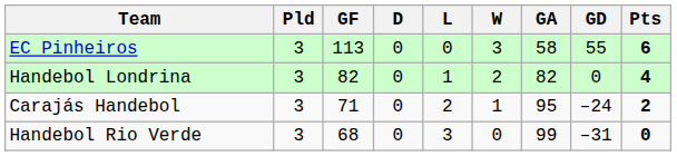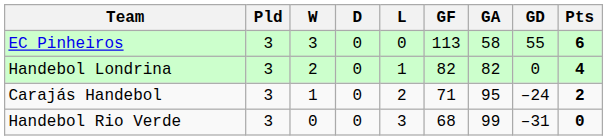columns swapped: W <-> GF
